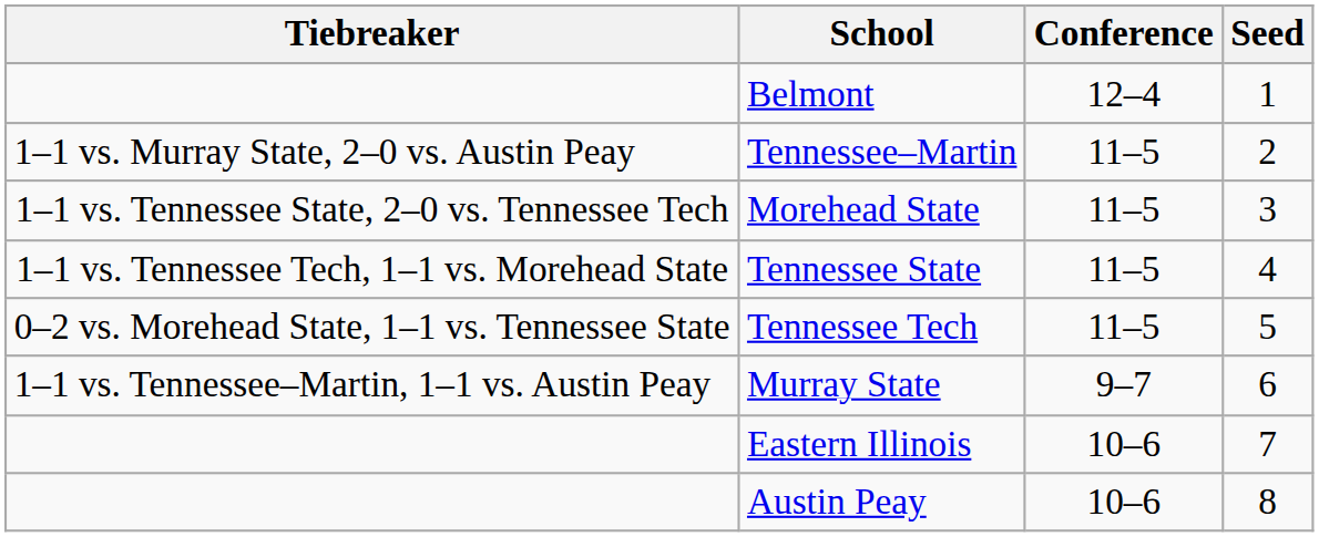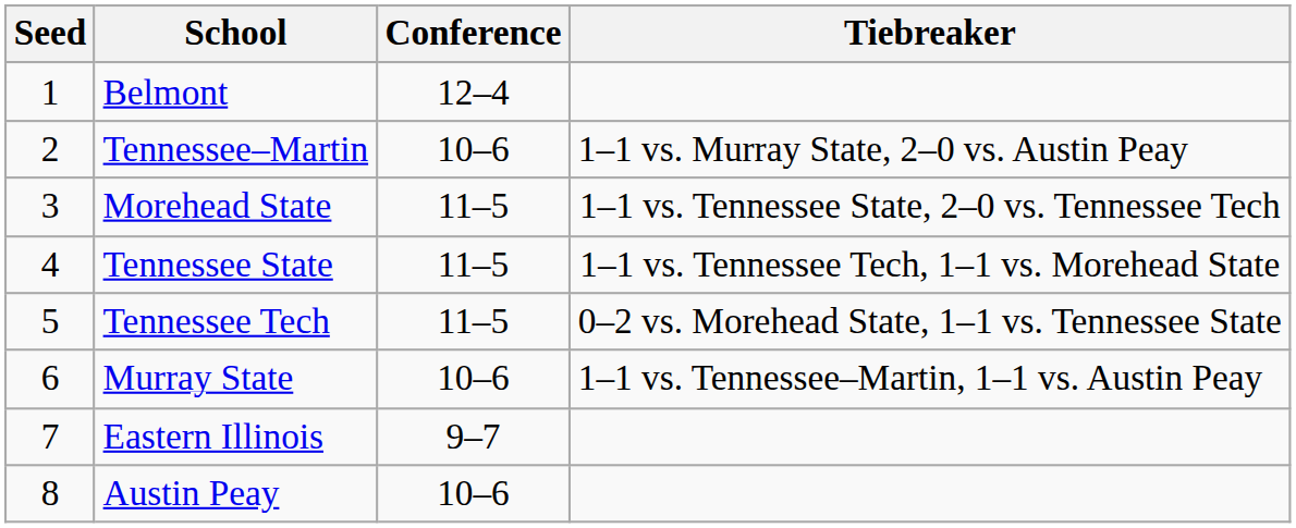columns swapped: Seed <-> Tiebreaker
Tennessee–Martin | Conference: 11–5 -> 10–6
Murray State | Conference: 9–7 -> 10–6
Eastern Illinois | Conference: 10–6 -> 9–7
